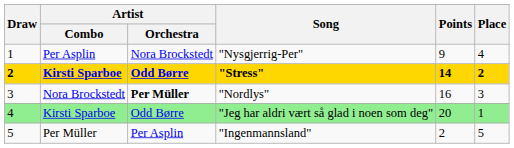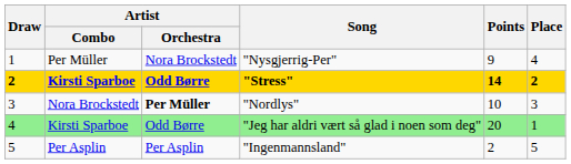"Nysgjerrig-Per" | Artist / Combo: Per Asplin -> Per Müller
"Nordlys" | Points: 16 -> 10
"Ingenmannsland" | Artist / Combo: Per Müller -> Per Asplin
